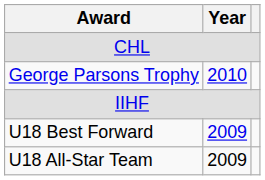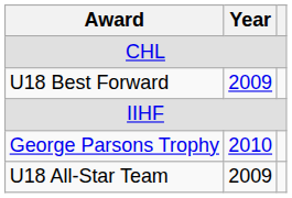rows swapped: George Parsons Trophy <-> U18 Best Forward
